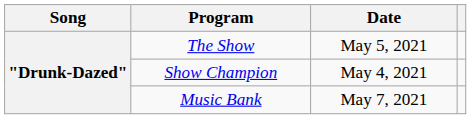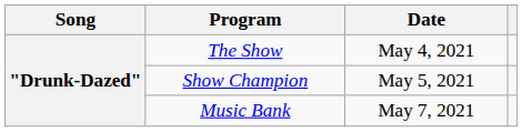The Show | Date: May 5, 2021 -> May 4, 2021
Show Champion | Date: May 4, 2021 -> May 5, 2021
